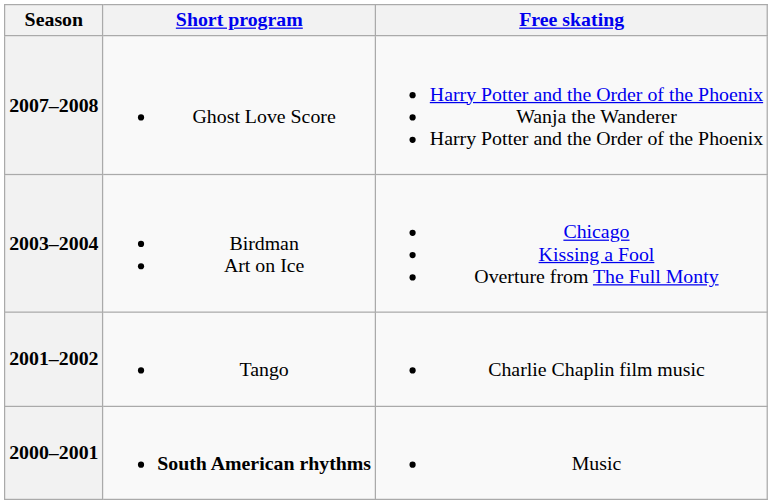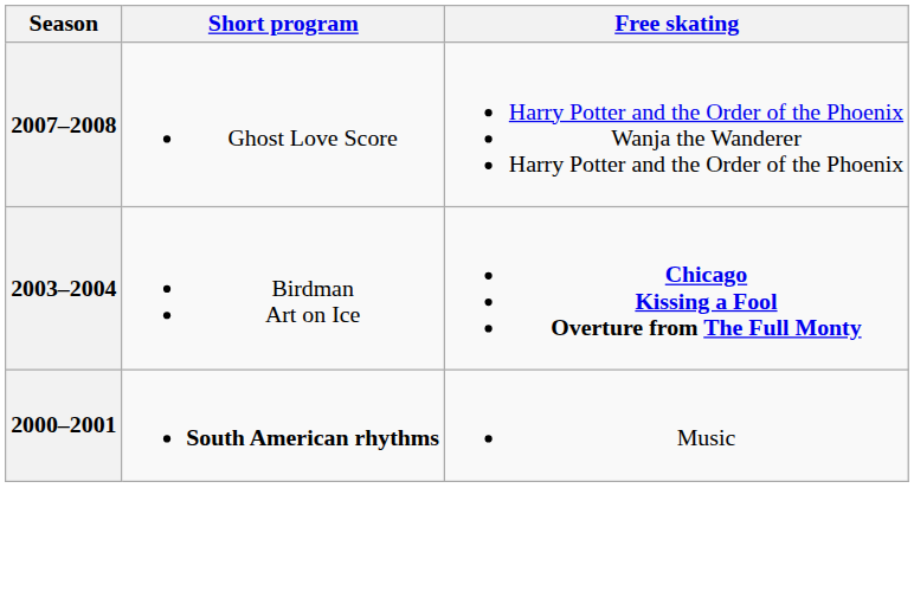2003–2004 | Free skating: normal -> bold
- row: 2001–2002 | Tango | Charlie Chaplin film music
